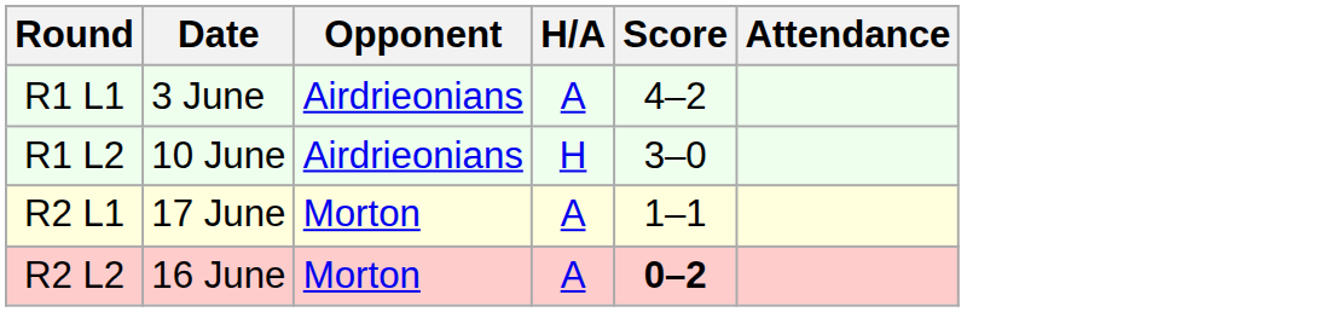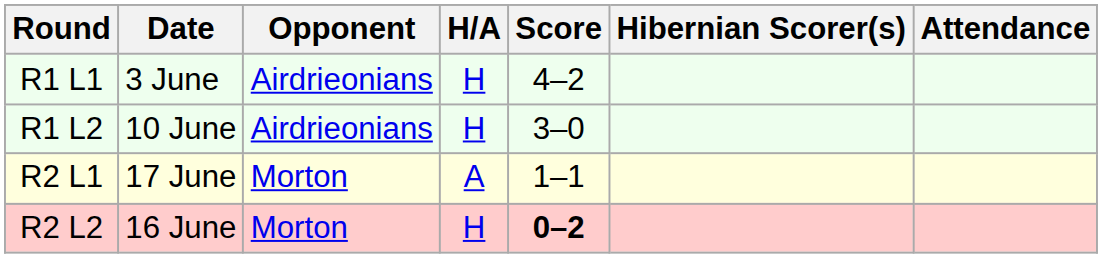+ column: Hibernian Scorer(s)
R1 L1 | H/A: A -> H
R2 L2 | H/A: A -> H
